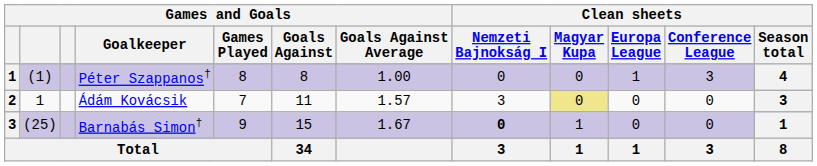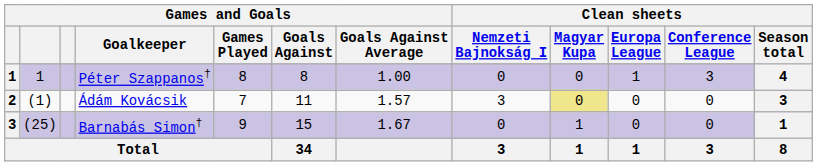Péter Szappanos† | column 2: (1) -> 1
Ádám Kovácsik | column 2: 1 -> (1)
Barnabás Simon† | Clean sheets / Nemzeti Bajnokság I: bold -> normal
